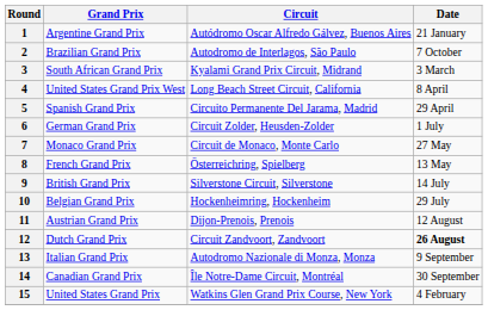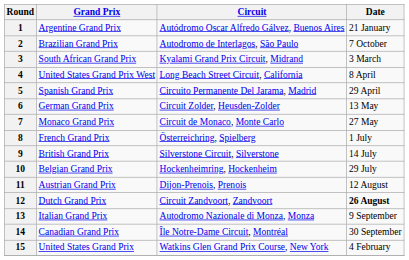6 | Date: 1 July -> 13 May
8 | Date: 13 May -> 1 July
